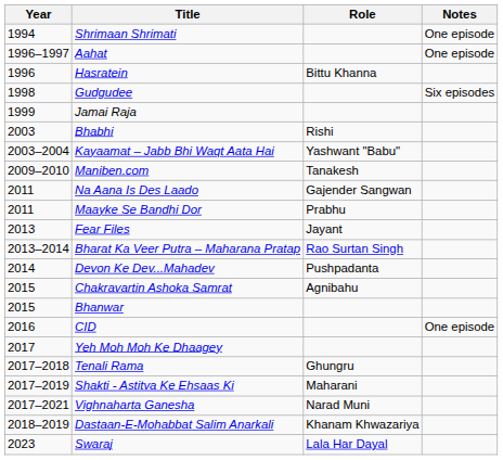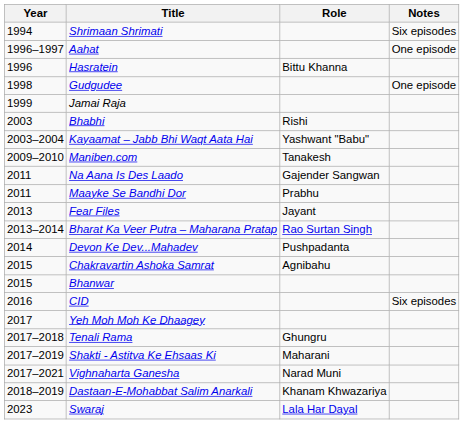Shrimaan Shrimati | Notes: One episode -> Six episodes
Gudgudee | Notes: Six episodes -> One episode
CID | Notes: One episode -> Six episodes
